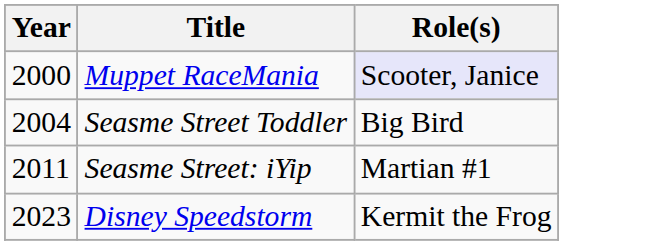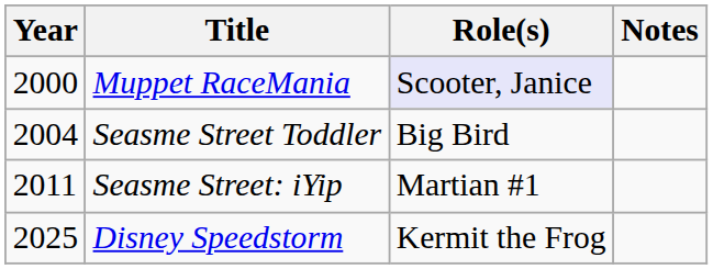+ column: Notes
Disney Speedstorm | Year: 2023 -> 2025
